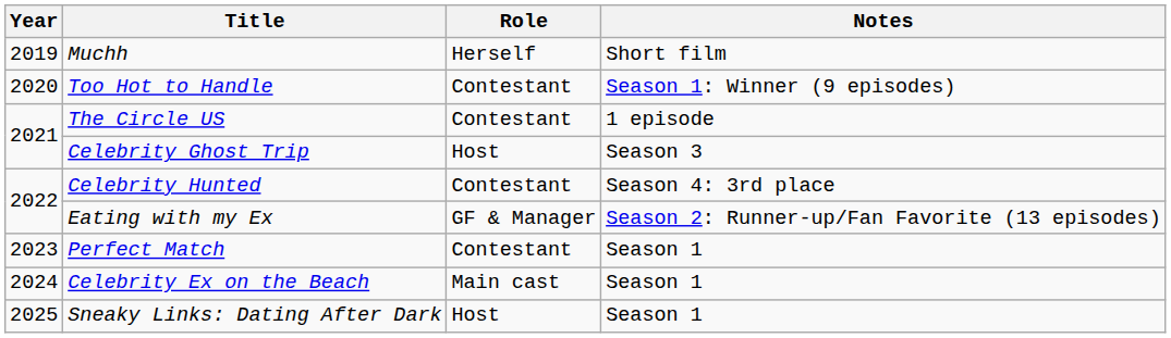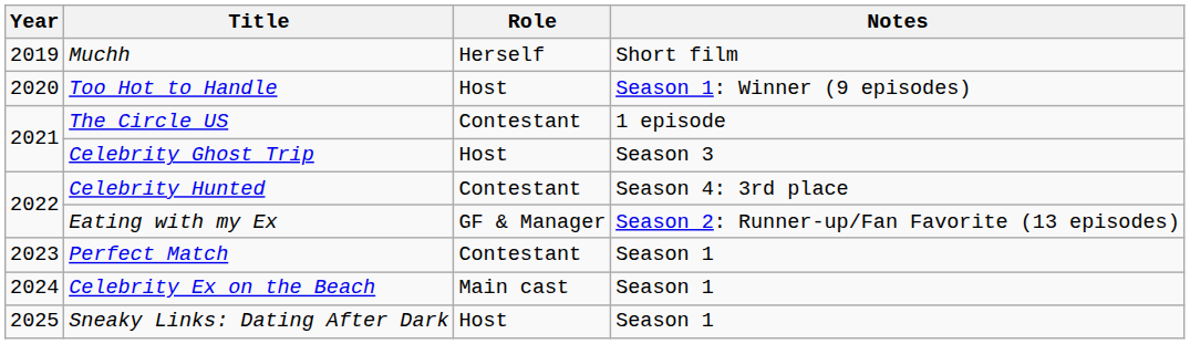Too Hot to Handle | Role: Contestant -> Host
